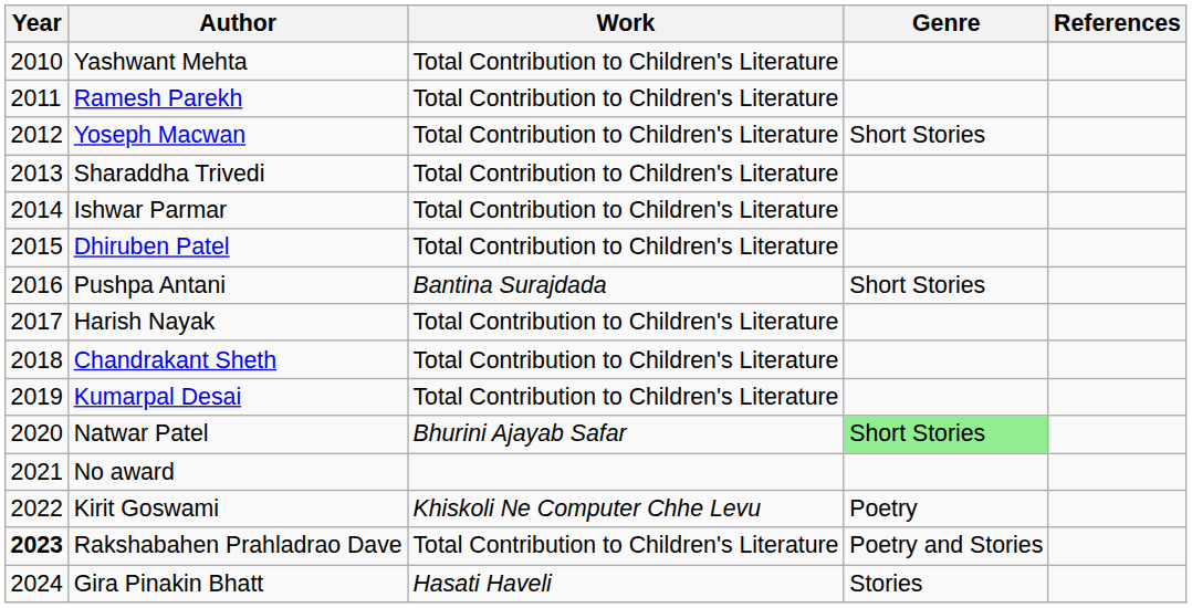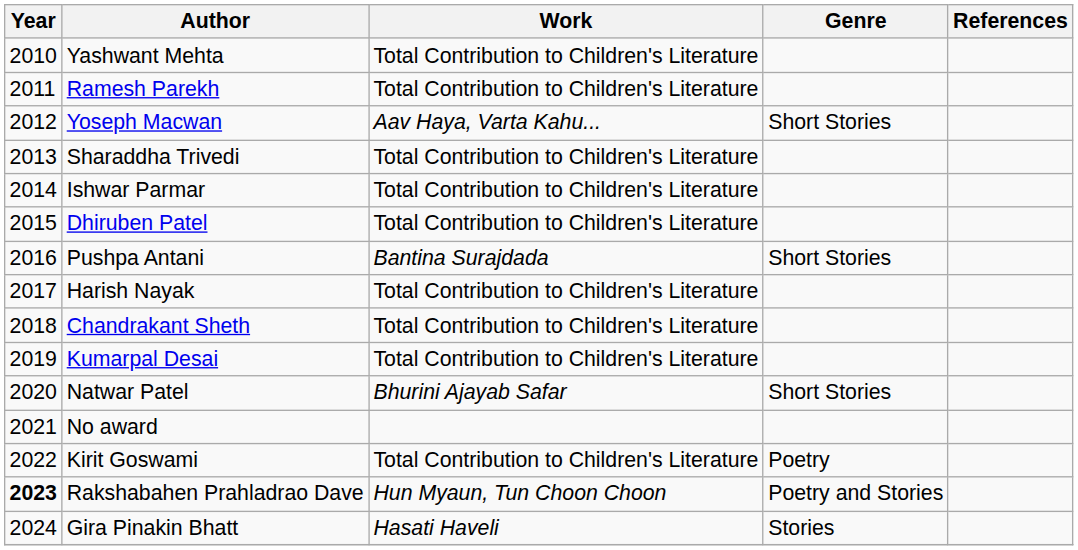Yoseph Macwan | Work: Total Contribution to Children's Literature -> Aav Haya, Varta Kahu...
Natwar Patel | Genre: lightgreen background -> no background
Kirit Goswami | Work: Khiskoli Ne Computer Chhe Levu -> Total Contribution to Children's Literature
Rakshabahen Prahladrao Dave | Work: Total Contribution to Children's Literature -> Hun Myaun, Tun Choon Choon
